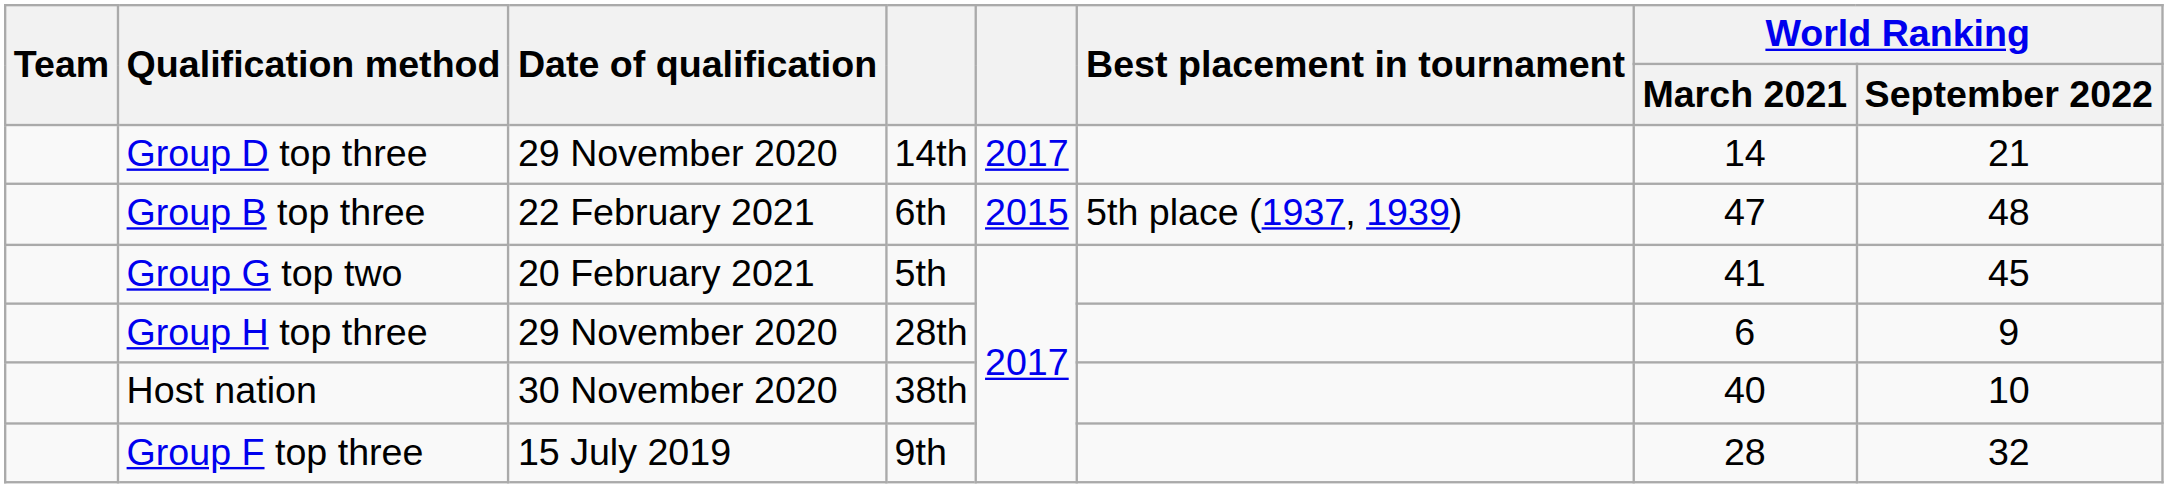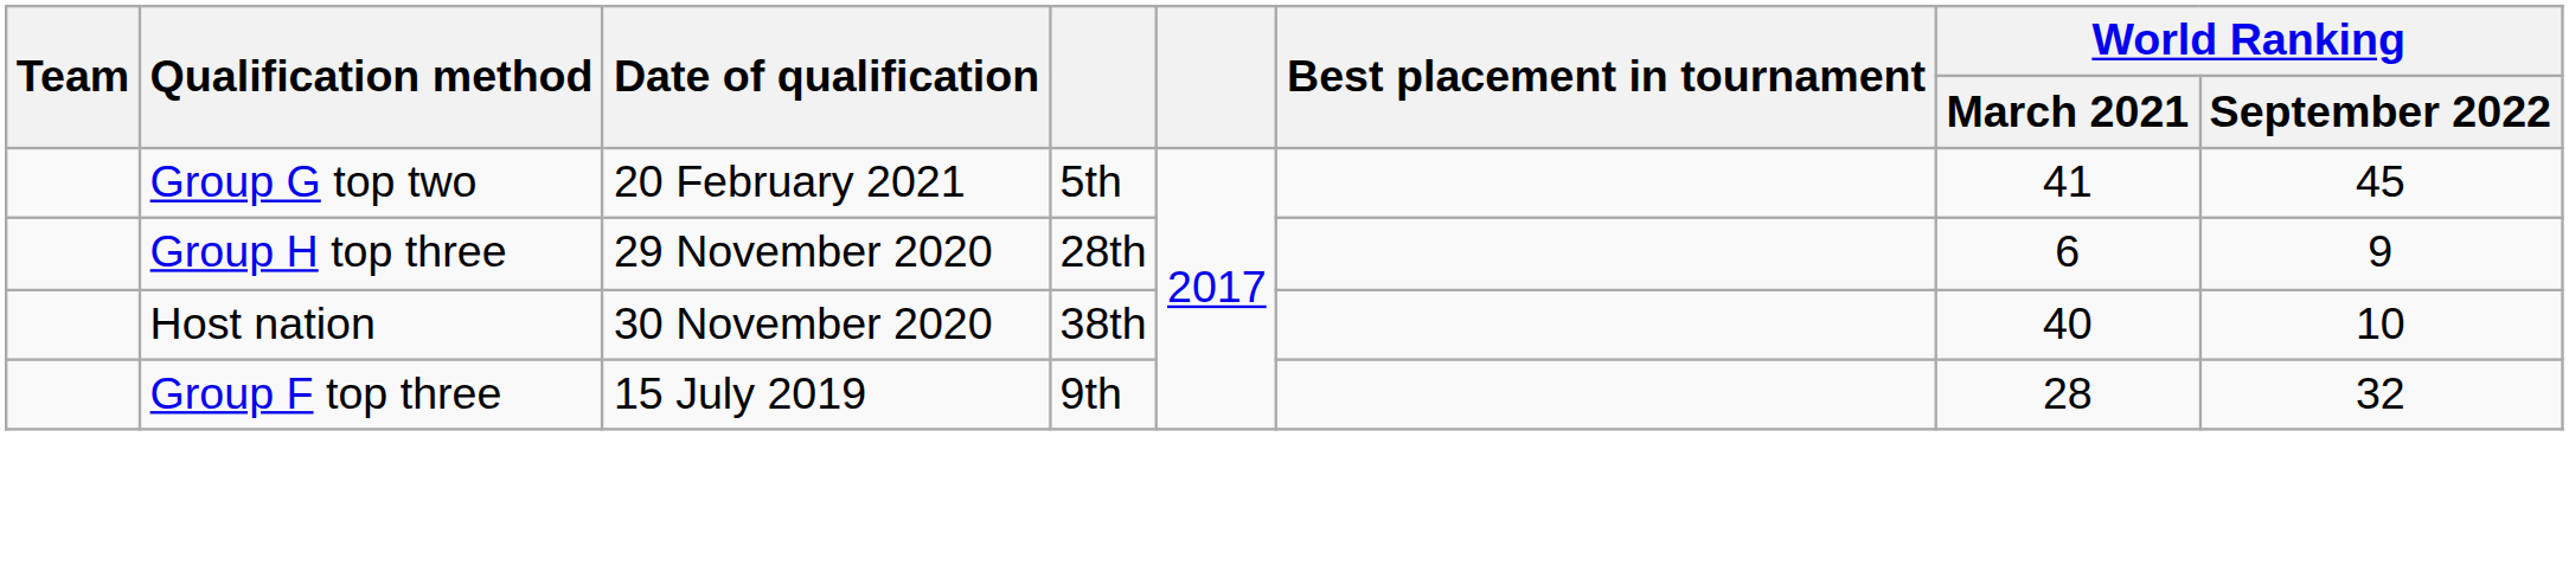- row: Group D top three | 29 November 2020 | 14th | 2017 | 14 | 21
- row: Group B top three | 22 February 2021 | 6th | 2015 | 5th place (1937, 1939) | 47 | 48
